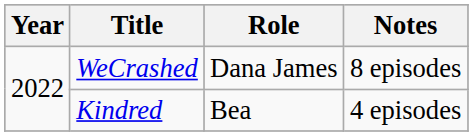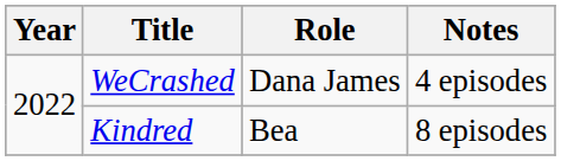WeCrashed | Notes: 8 episodes -> 4 episodes
Kindred | Notes: 4 episodes -> 8 episodes
